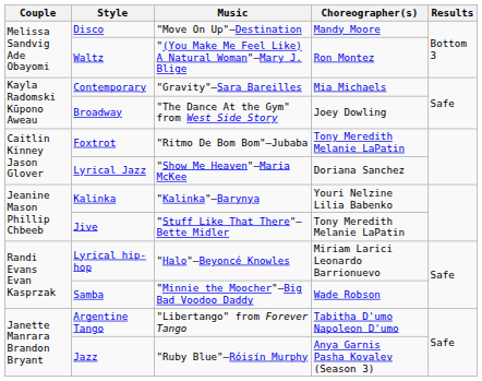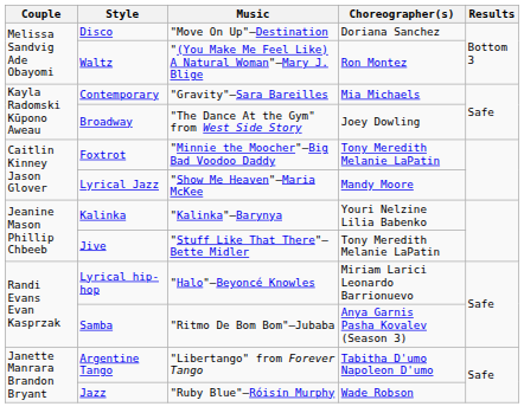Disco | Choreographer(s): Mandy Moore -> Doriana Sanchez
Foxtrot | Music: "Ritmo De Bom Bom"—Jubaba -> "Minnie the Moocher"—Big Bad Voodoo Daddy
Lyrical Jazz | Choreographer(s): Doriana Sanchez -> Mandy Moore
Samba | Music: "Minnie the Moocher"—Big Bad Voodoo Daddy -> "Ritmo De Bom Bom"—Jubaba
Samba | Choreographer(s): Wade Robson -> Anya Garnis Pasha Kovalev (Season 3)
Jazz | Choreographer(s): Anya Garnis Pasha Kovalev (Season 3) -> Wade Robson
